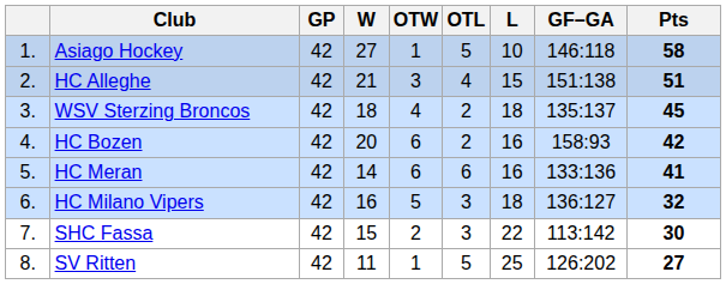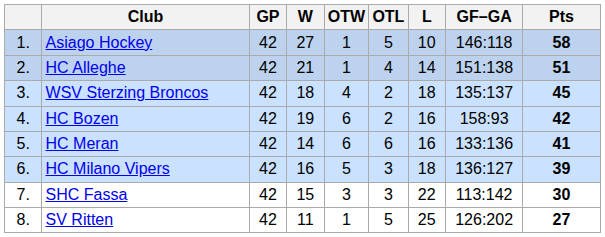HC Alleghe | OTW: 3 -> 1
HC Alleghe | L: 15 -> 14
HC Bozen | W: 20 -> 19
HC Milano Vipers | Pts: 32 -> 39
SHC Fassa | OTW: 2 -> 3
